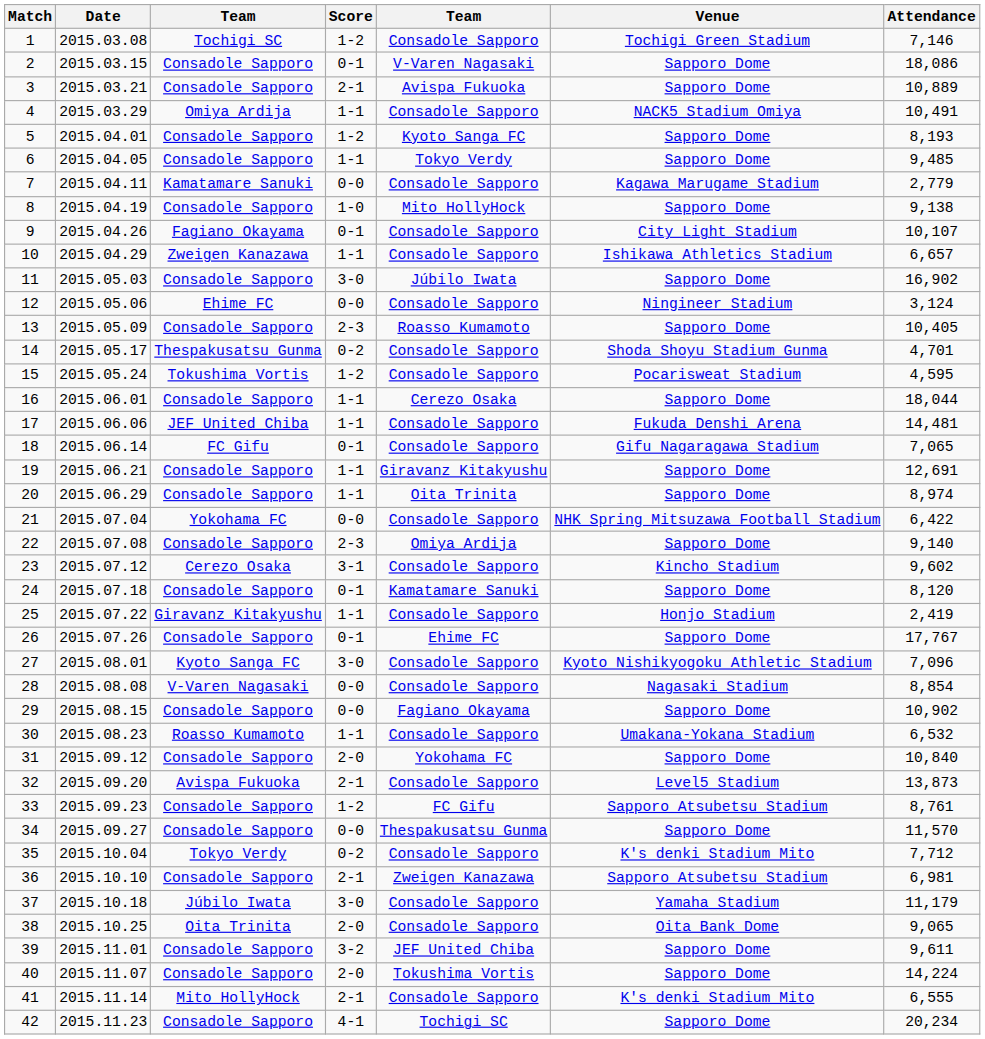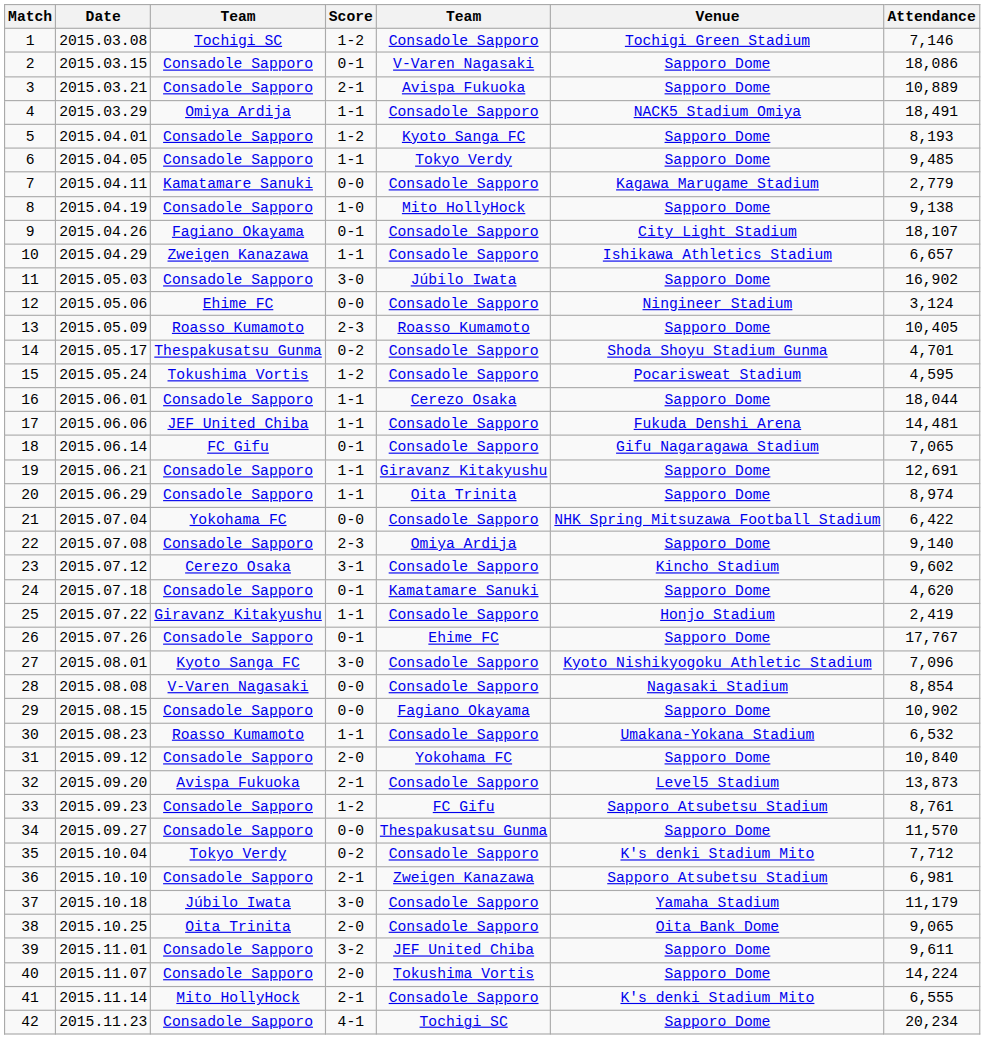4 | Attendance: 10,491 -> 18,491
9 | Attendance: 10,107 -> 18,107
13 | column 3: Consadole Sapporo -> Roasso Kumamoto
24 | Attendance: 8,120 -> 4,620
